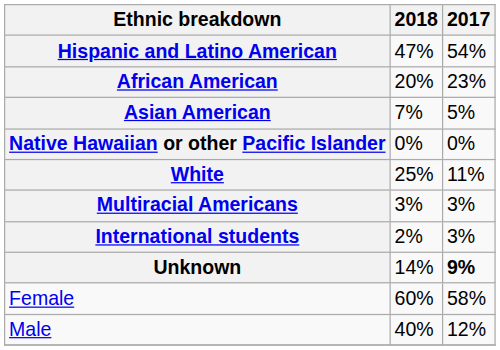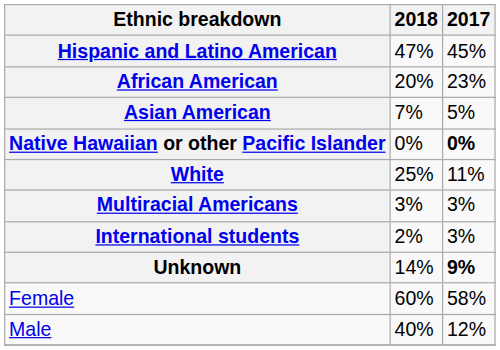Hispanic and Latino American | 2017: 54% -> 45%
Native Hawaiian or other Pacific Islander | 2017: normal -> bold
